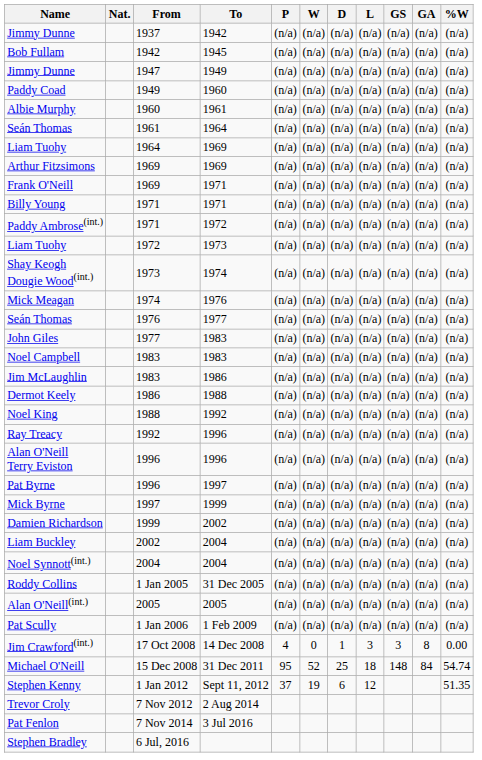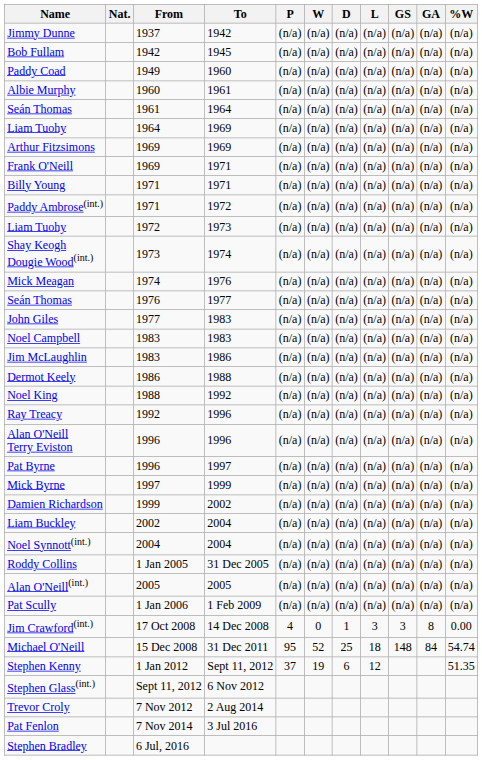- row: Jimmy Dunne | 1947 | 1949 | (n/a) | (n/a) | (n/a) | (n/a) | (n/a) | (n/a) | (n/a)
+ row: Stephen Glass(int.) | Sept 11, 2012 | 6 Nov 2012
